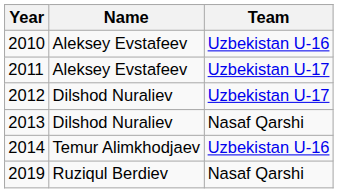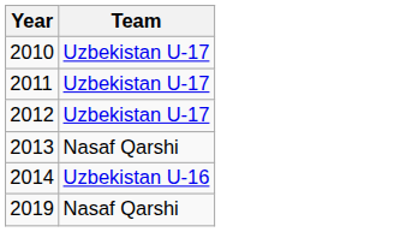- column: Name | Aleksey Evstafeev | Aleksey Evstafeev | Dilshod Nuraliev | Dilshod Nuraliev | Temur Alimkhodjaev | Ruziqul Berdiev
2010 | Team: Uzbekistan U-16 -> Uzbekistan U-17
